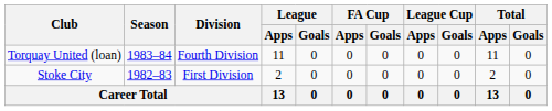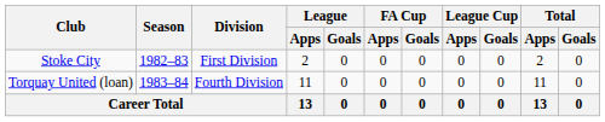rows swapped: Stoke City <-> Torquay United (loan)
